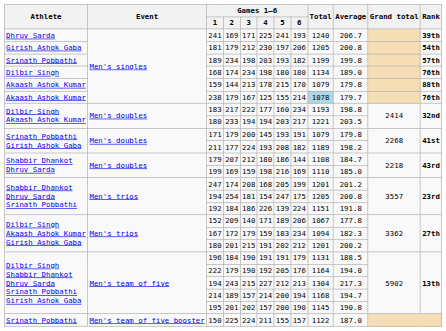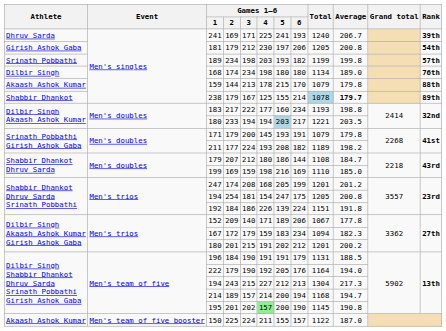238 | Athlete: Akaash Ashok Kumar -> Shabbir Dhankot
238 | Average: normal -> bold
238 | Rank: 76th -> 89th
180 / 233 | Games 1–6 / 5: no background -> lightblue background
195 | Games 1–6 / 4: no background -> lightgreen background
150 | Athlete: Srinath Pobbathi -> Akaash Ashok Kumar
